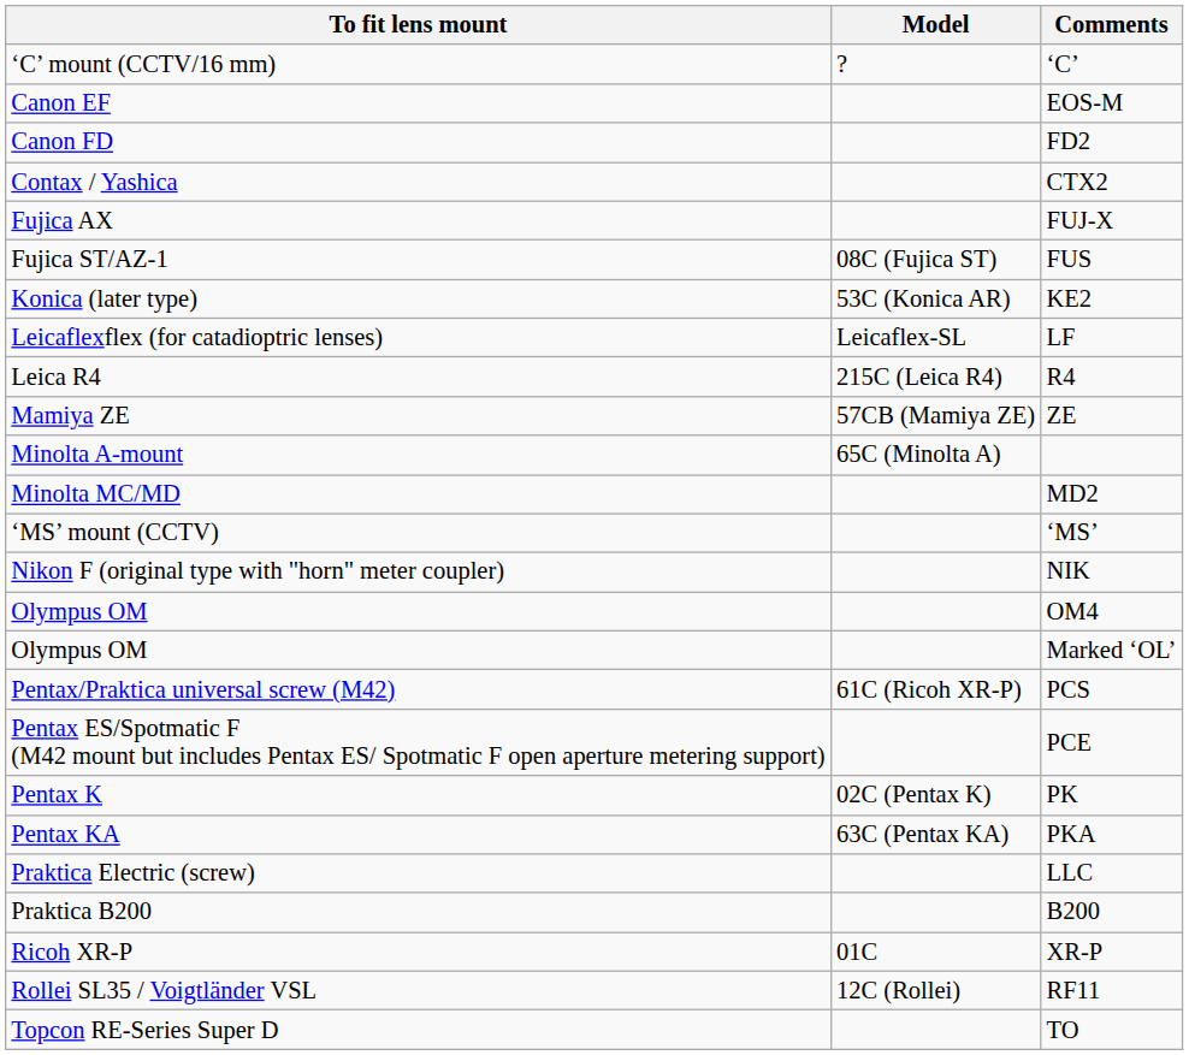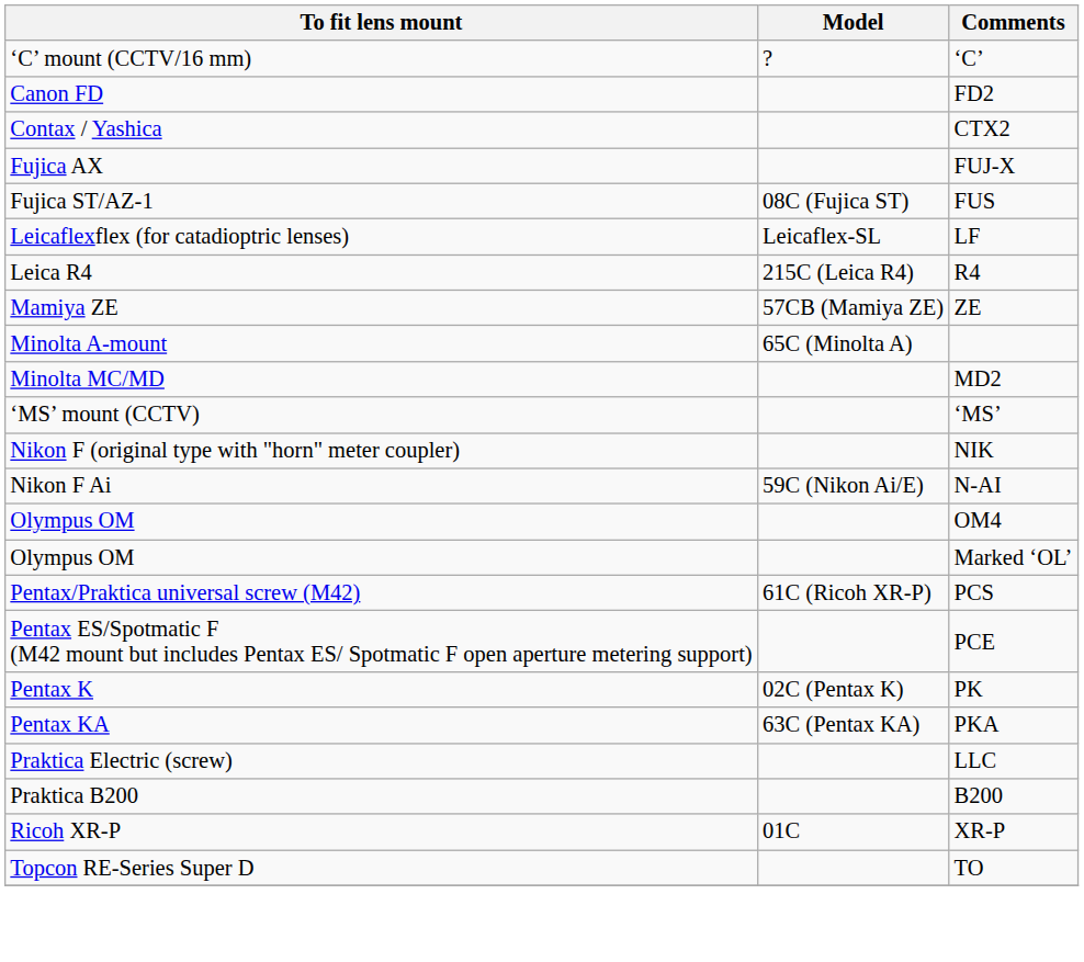- row: Canon EF | EOS-M
- row: Konica (later type) | 53C (Konica AR) | KE2
+ row: Nikon F Ai | 59C (Nikon Ai/E) | N-AI
- row: Rollei SL35 / Voigtländer VSL | 12C (Rollei) | RF11
